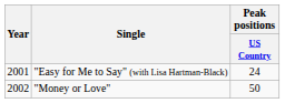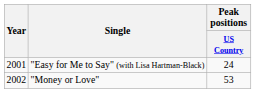"Money or Love" | Peak positions / US Country: 50 -> 53
